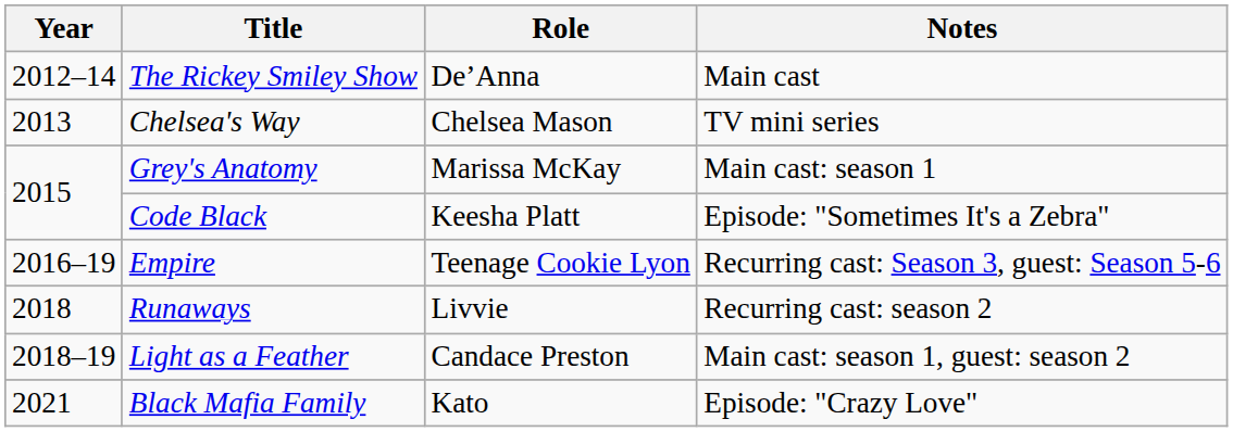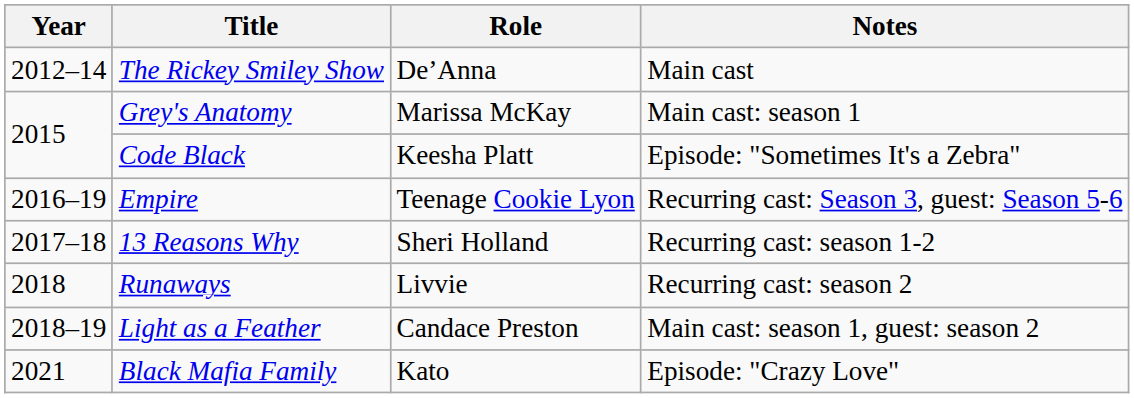- row: 2013 | Chelsea's Way | Chelsea Mason | TV mini series
+ row: 2017–18 | 13 Reasons Why | Sheri Holland | Recurring cast: season 1-2
